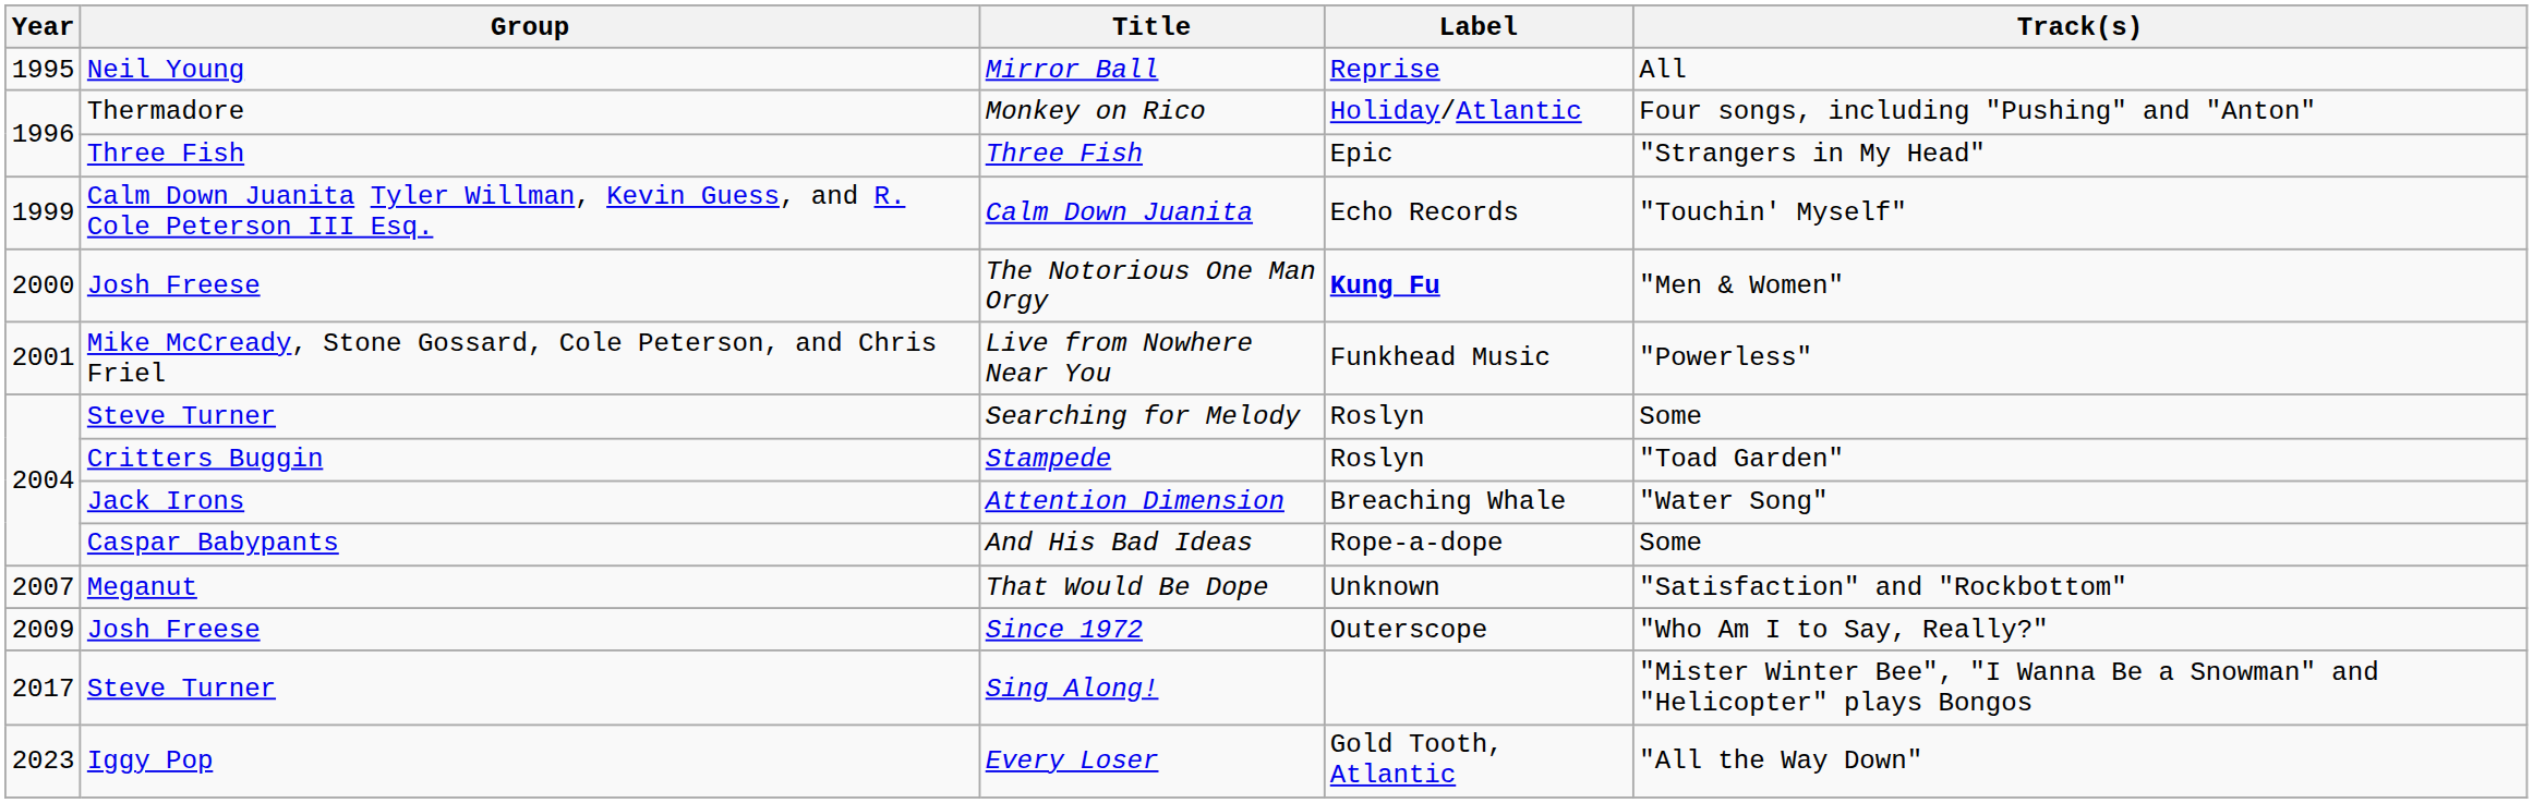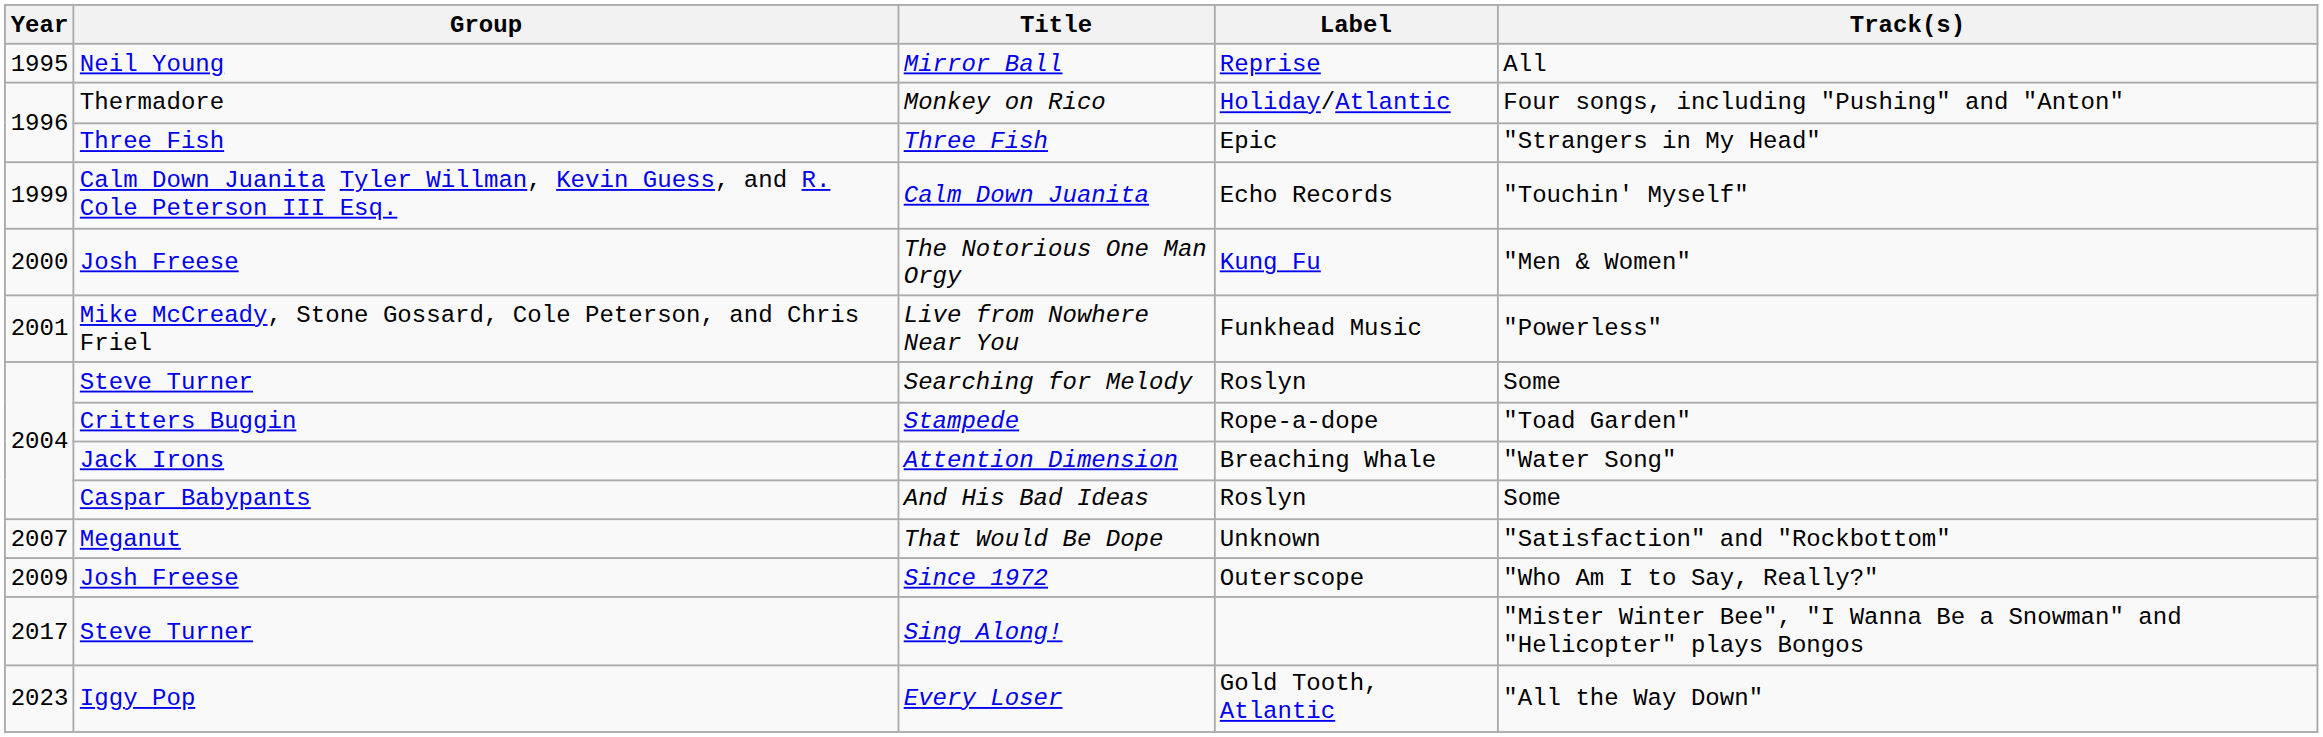The Notorious One Man Orgy | Label: bold -> normal
Stampede | Label: Roslyn -> Rope-a-dope
And His Bad Ideas | Label: Rope-a-dope -> Roslyn
